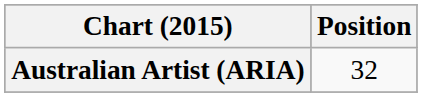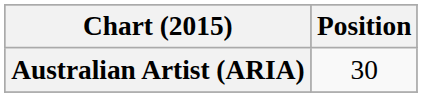Australian Artist (ARIA) | Position: 32 -> 30
